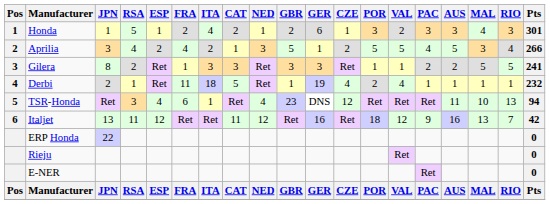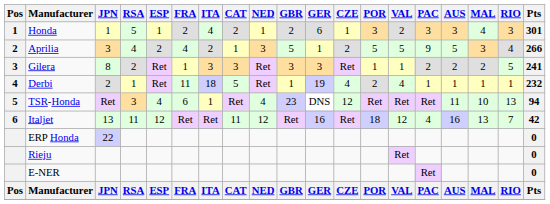Aprilia | PAC: 4 -> 9
Gilera | MAL: 5 -> 2
Italjet | PAC: 9 -> 4
